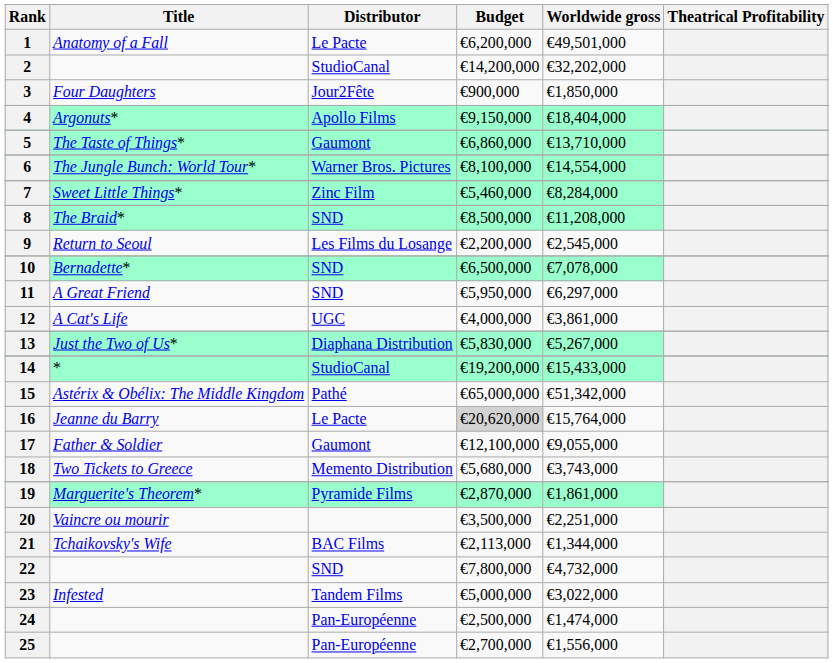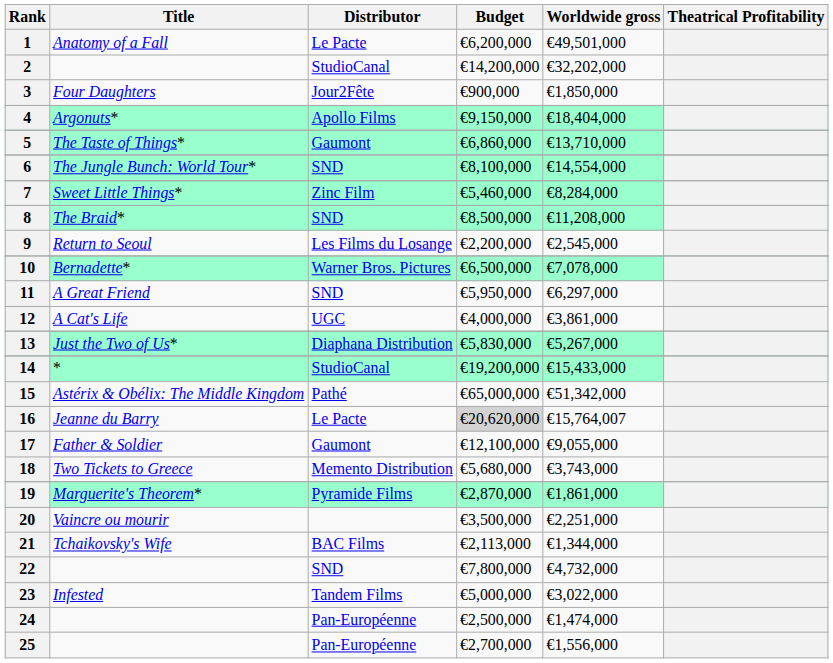6 | Distributor: Warner Bros. Pictures -> SND
10 | Distributor: SND -> Warner Bros. Pictures
16 | Worldwide gross: €15,764,000 -> €15,764,007
